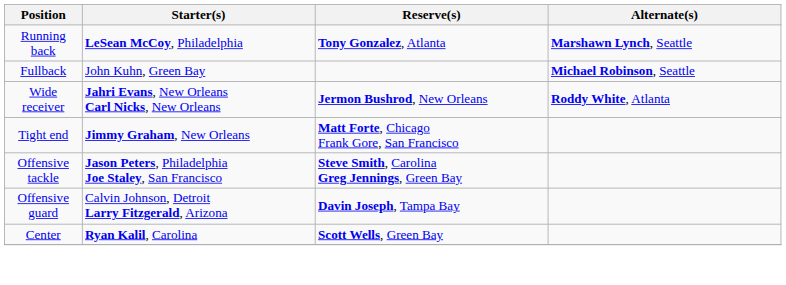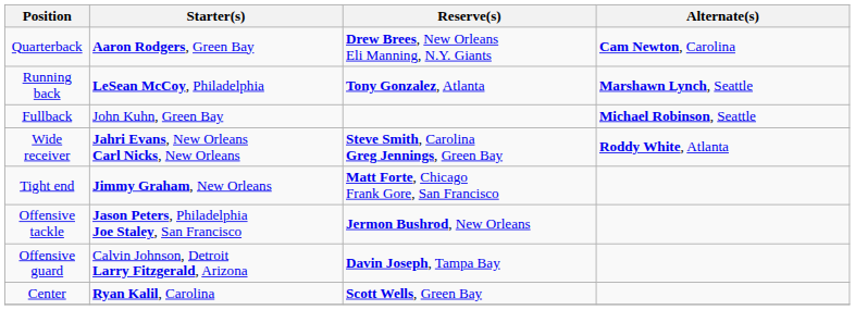+ row: Quarterback | Aaron Rodgers, Green Bay | Drew Brees, New Orleans Eli Manning, N.Y. Giants | Cam Newton, Carolina
Wide receiver | Reserve(s): Jermon Bushrod, New Orleans -> Steve Smith, Carolina Greg Jennings, Green Bay
Offensive tackle | Reserve(s): Steve Smith, Carolina Greg Jennings, Green Bay -> Jermon Bushrod, New Orleans
